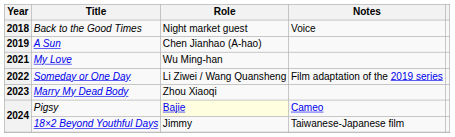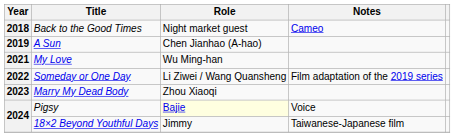Back to the Good Times | Notes: Voice -> Cameo
Pigsy | Notes: Cameo -> Voice
